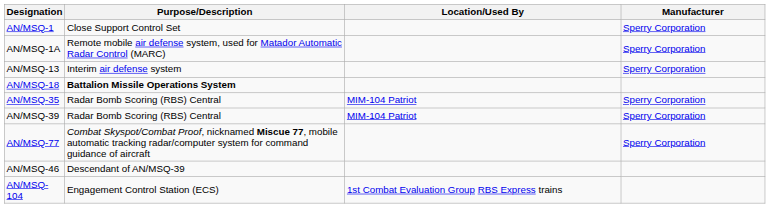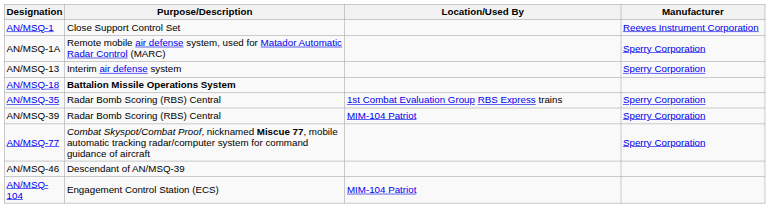AN/MSQ-1 | Manufacturer: Sperry Corporation -> Reeves Instrument Corporation
AN/MSQ-35 | Location/Used By: MIM-104 Patriot -> 1st Combat Evaluation Group RBS Express trains
AN/MSQ-104 | Location/Used By: 1st Combat Evaluation Group RBS Express trains -> MIM-104 Patriot
